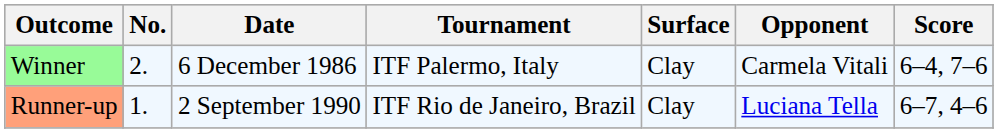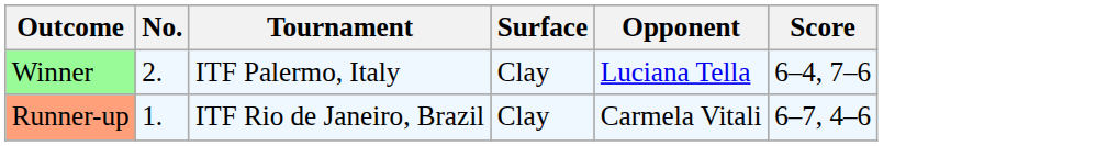- column: Date | 6 December 1986 | 2 September 1990
Winner | Opponent: Carmela Vitali -> Luciana Tella
Runner-up | Opponent: Luciana Tella -> Carmela Vitali
